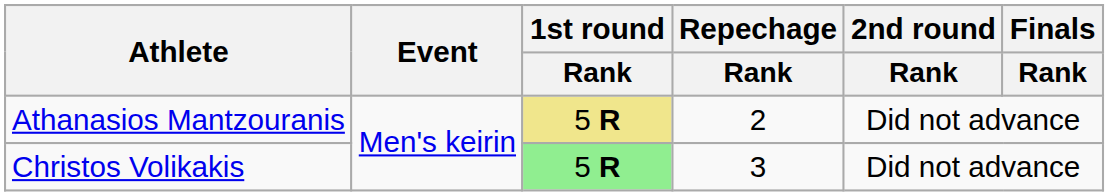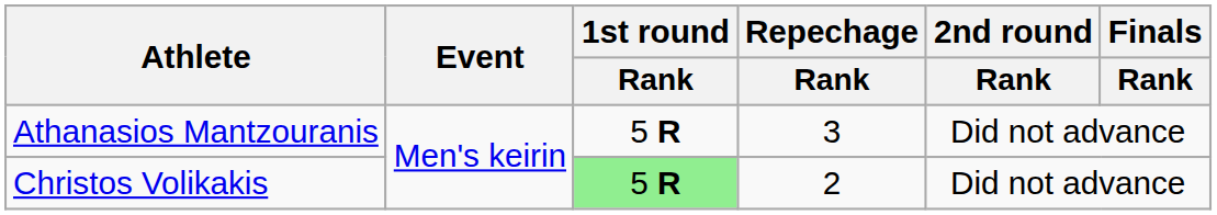Athanasios Mantzouranis | 1st round / Rank: khaki background -> no background
Athanasios Mantzouranis | Repechage / Rank: 2 -> 3
Christos Volikakis | Repechage / Rank: 3 -> 2
